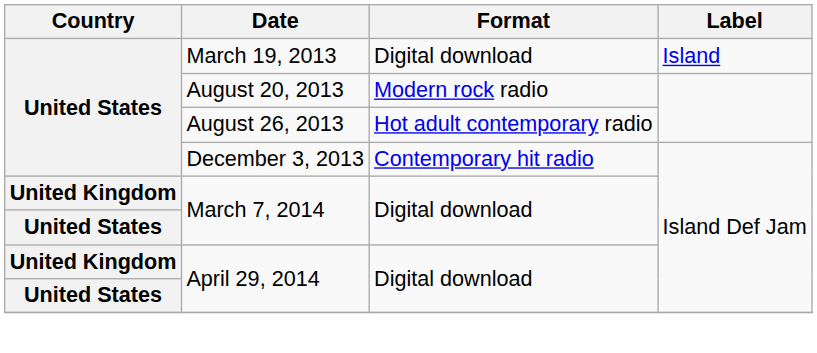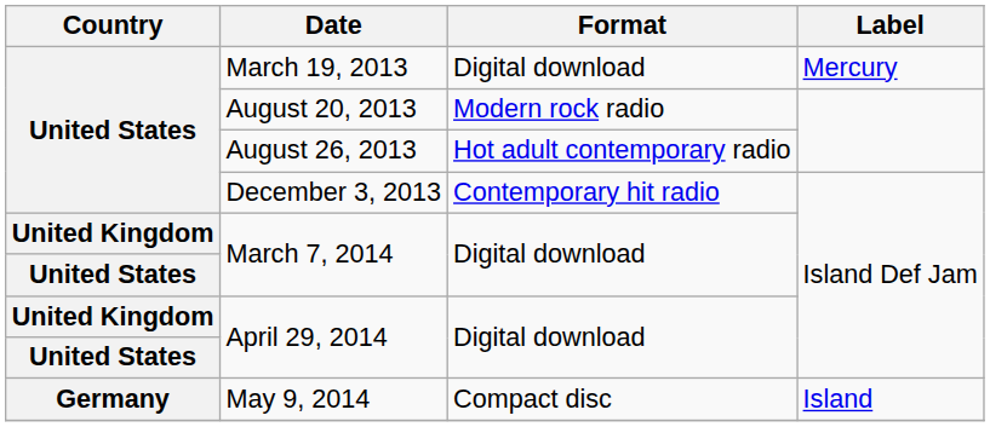March 19, 2013 | Label: Island -> Mercury
+ row: Germany | May 9, 2014 | Compact disc | Island
